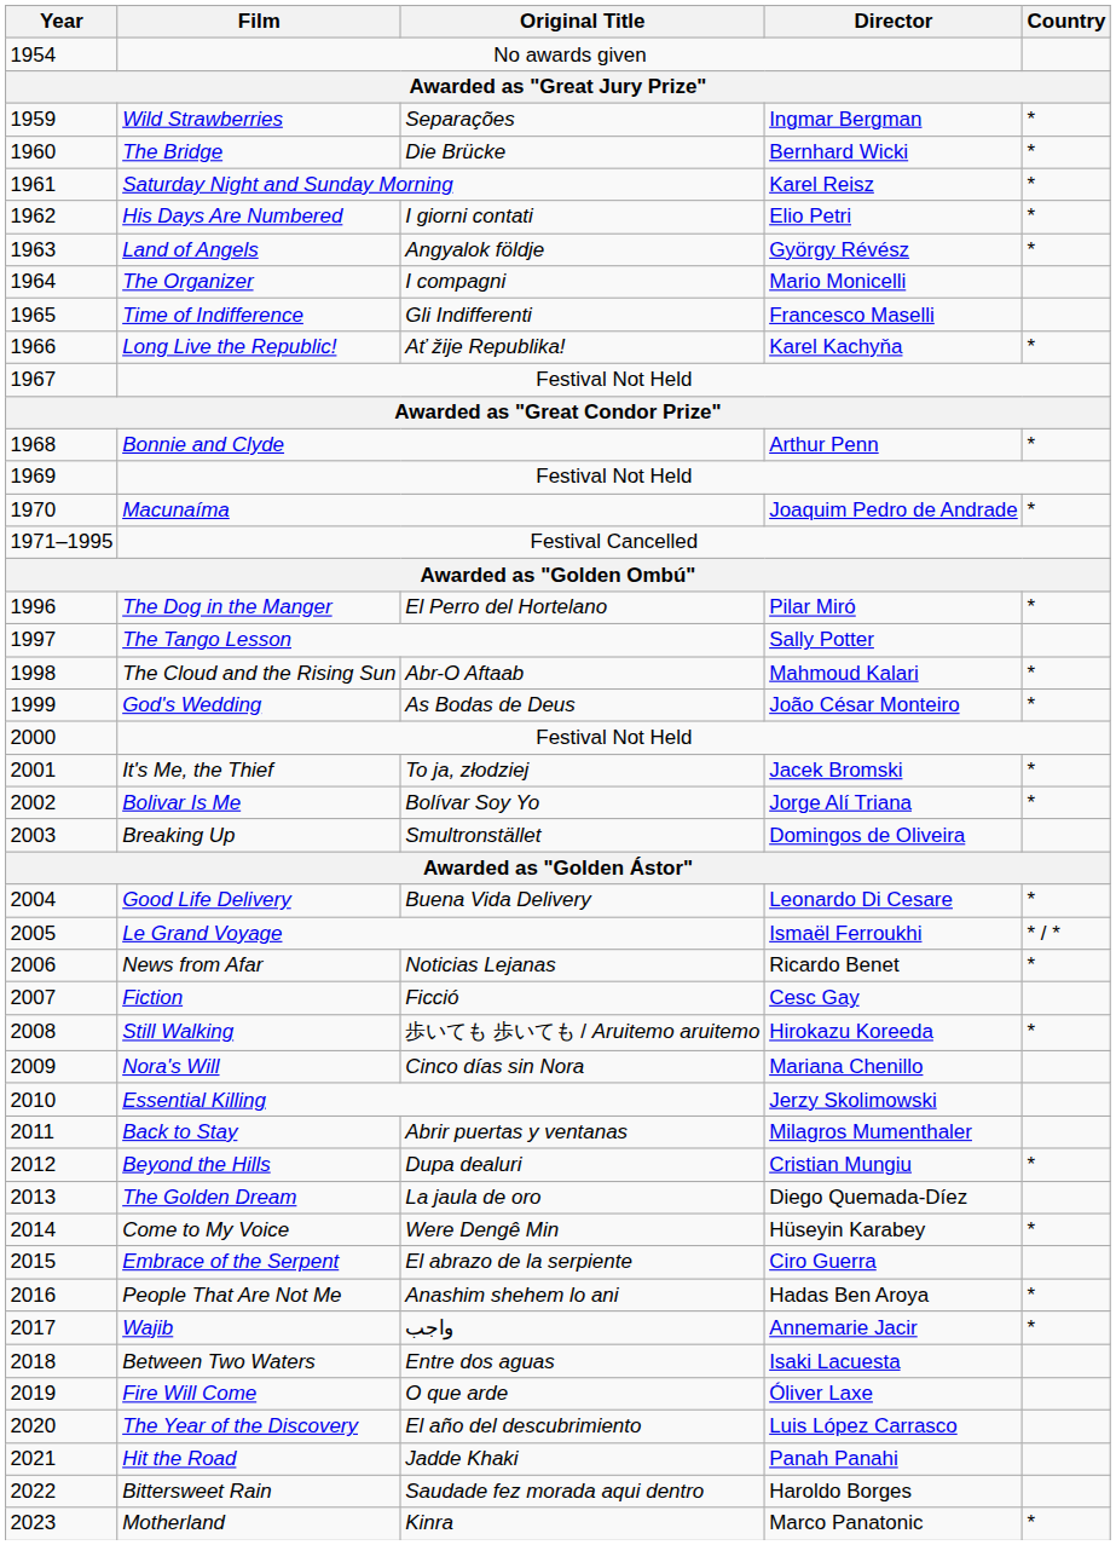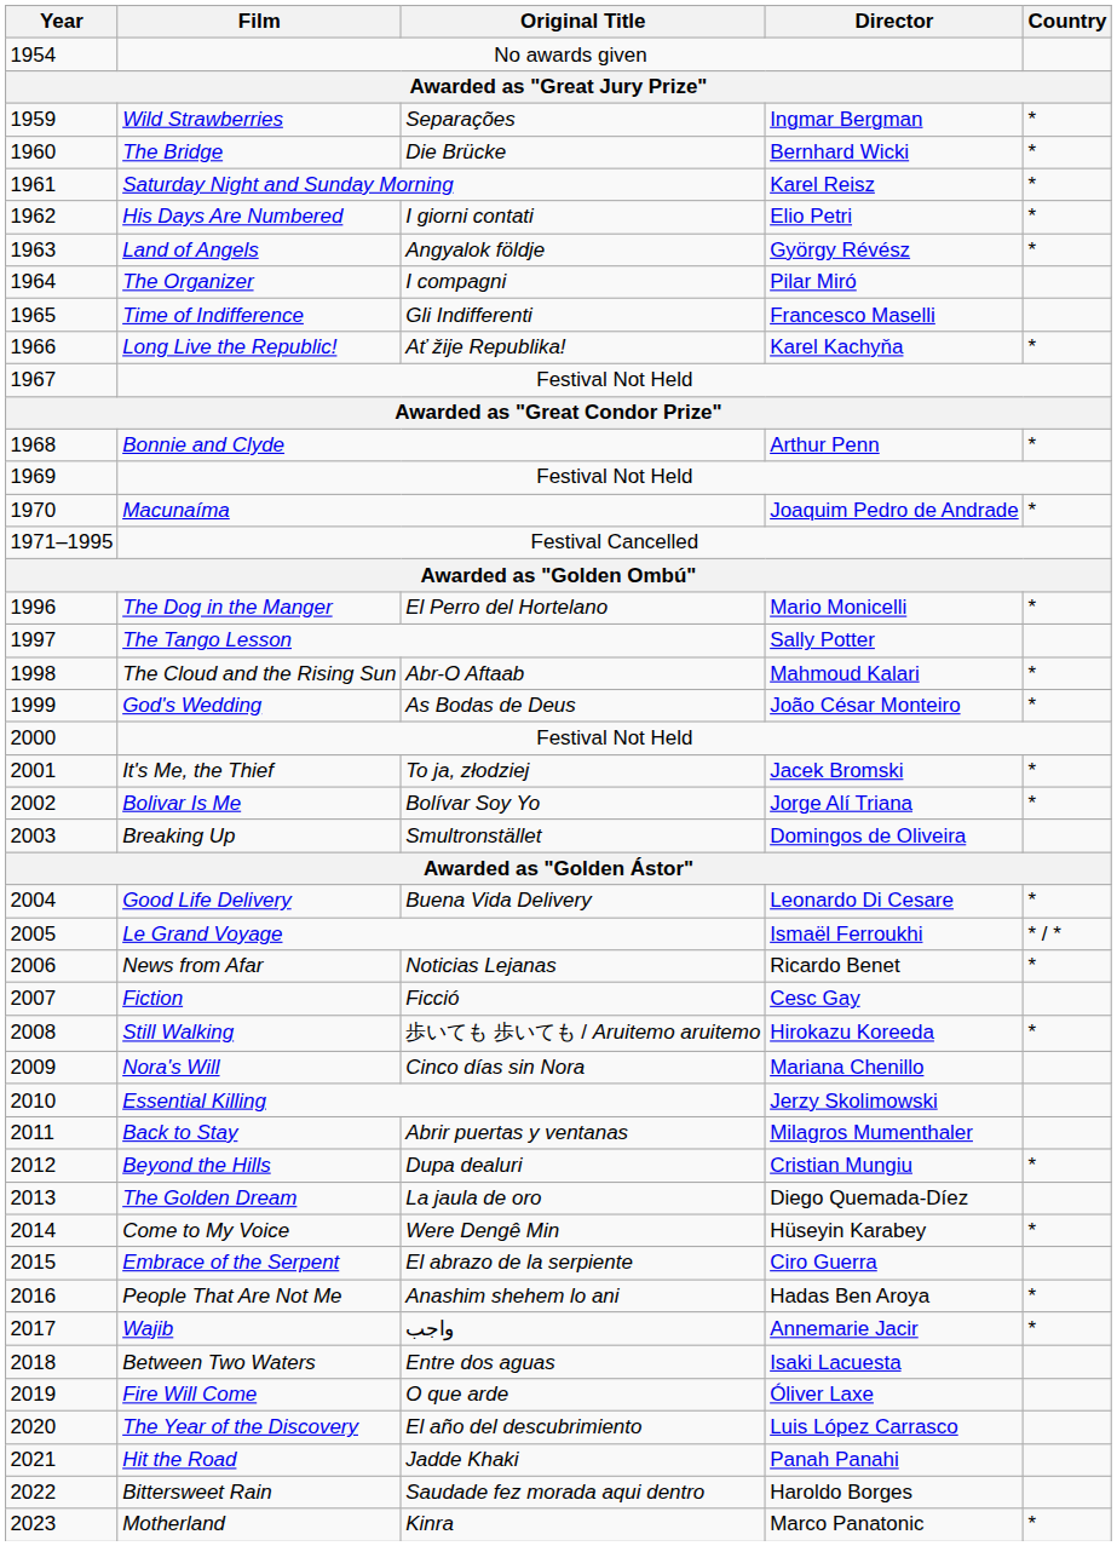The Organizer | Director: Mario Monicelli -> Pilar Miró
The Dog in the Manger | Director: Pilar Miró -> Mario Monicelli
